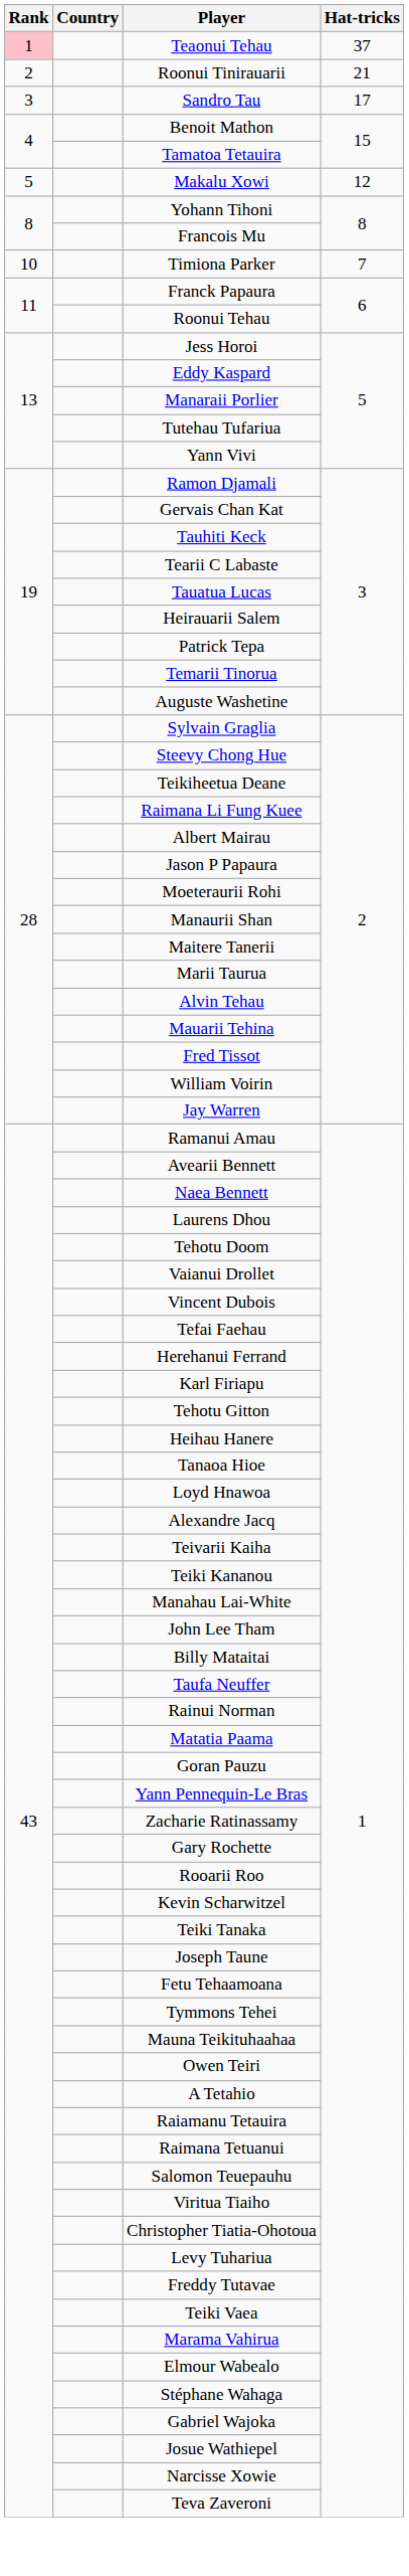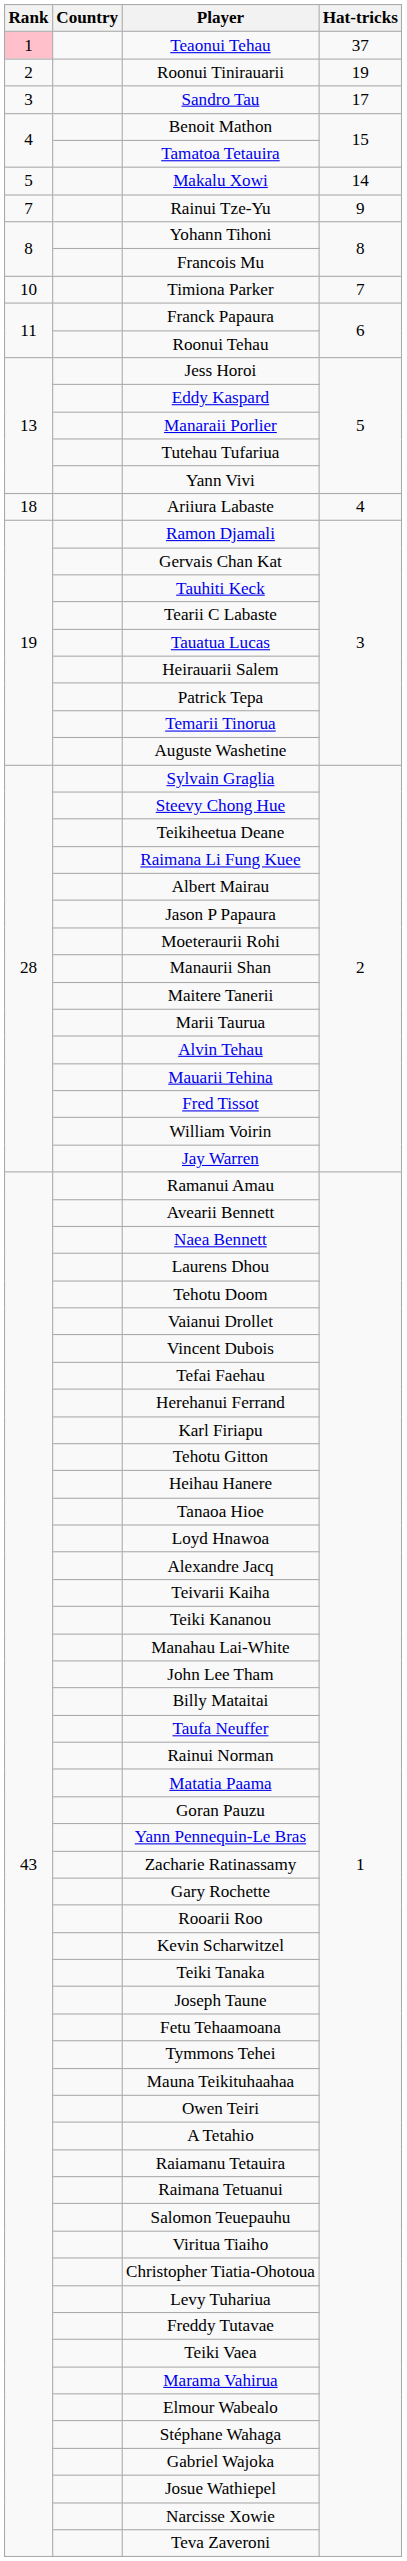Roonui Tinirauarii | Hat-tricks: 21 -> 19
Makalu Xowi | Hat-tricks: 12 -> 14
+ row: 7 | Rainui Tze-Yu | 9
+ row: 18 | Ariiura Labaste | 4
